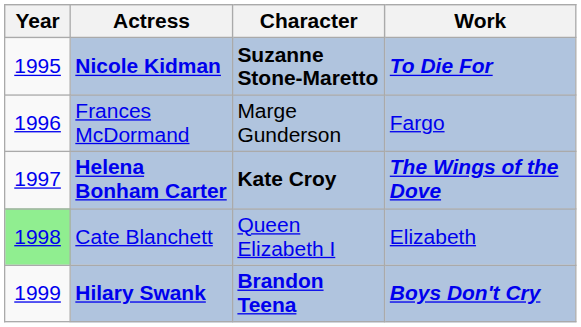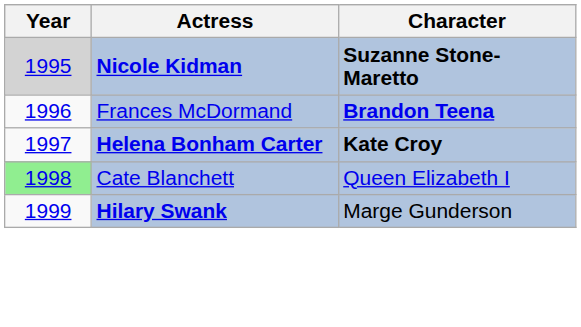- column: Work | To Die For | Fargo | The Wings of the Dove | Elizabeth | Boys Don't Cry
Nicole Kidman | Year: no background -> lightgrey background
Frances McDormand | Character: Marge Gunderson -> Brandon Teena
Hilary Swank | Character: Brandon Teena -> Marge Gunderson
